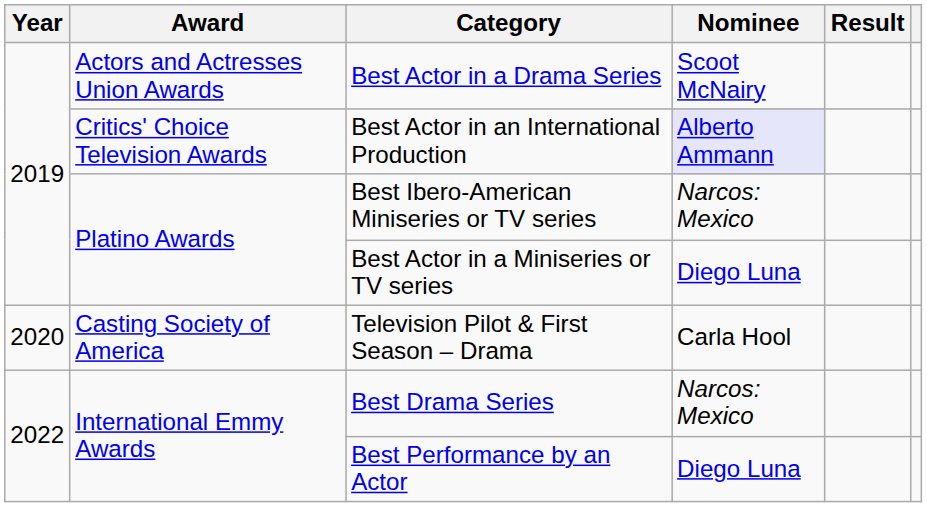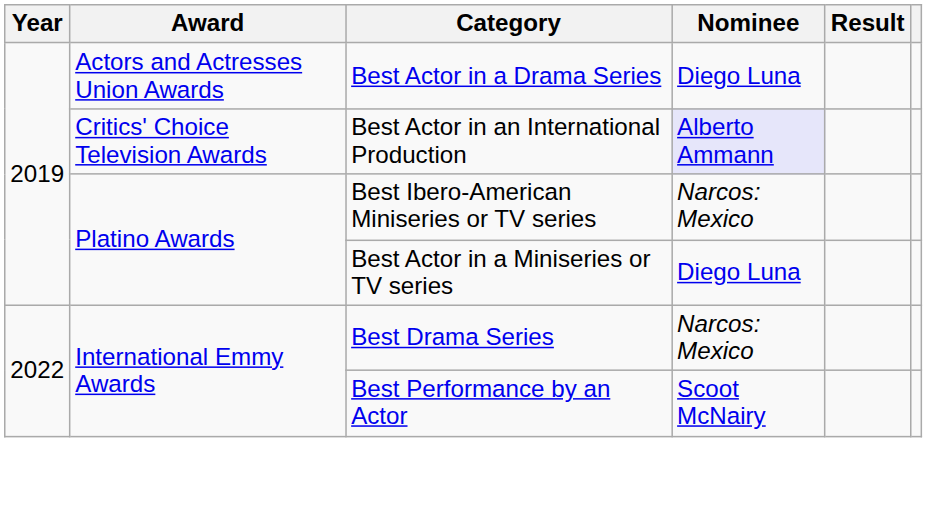Best Actor in a Drama Series | Nominee: Scoot McNairy -> Diego Luna
- row: 2020 | Casting Society of America | Television Pilot & First Season – Drama | Carla Hool
Best Performance by an Actor | Nominee: Diego Luna -> Scoot McNairy
